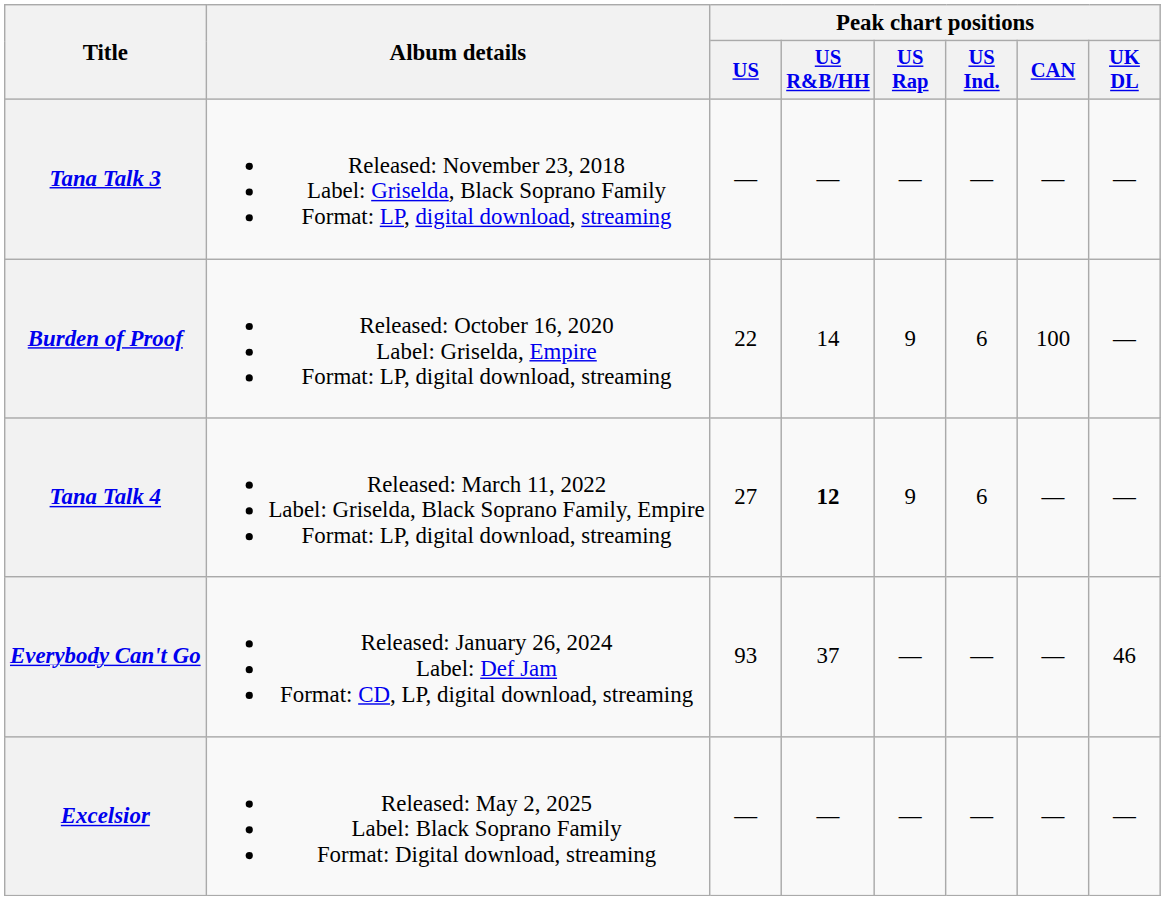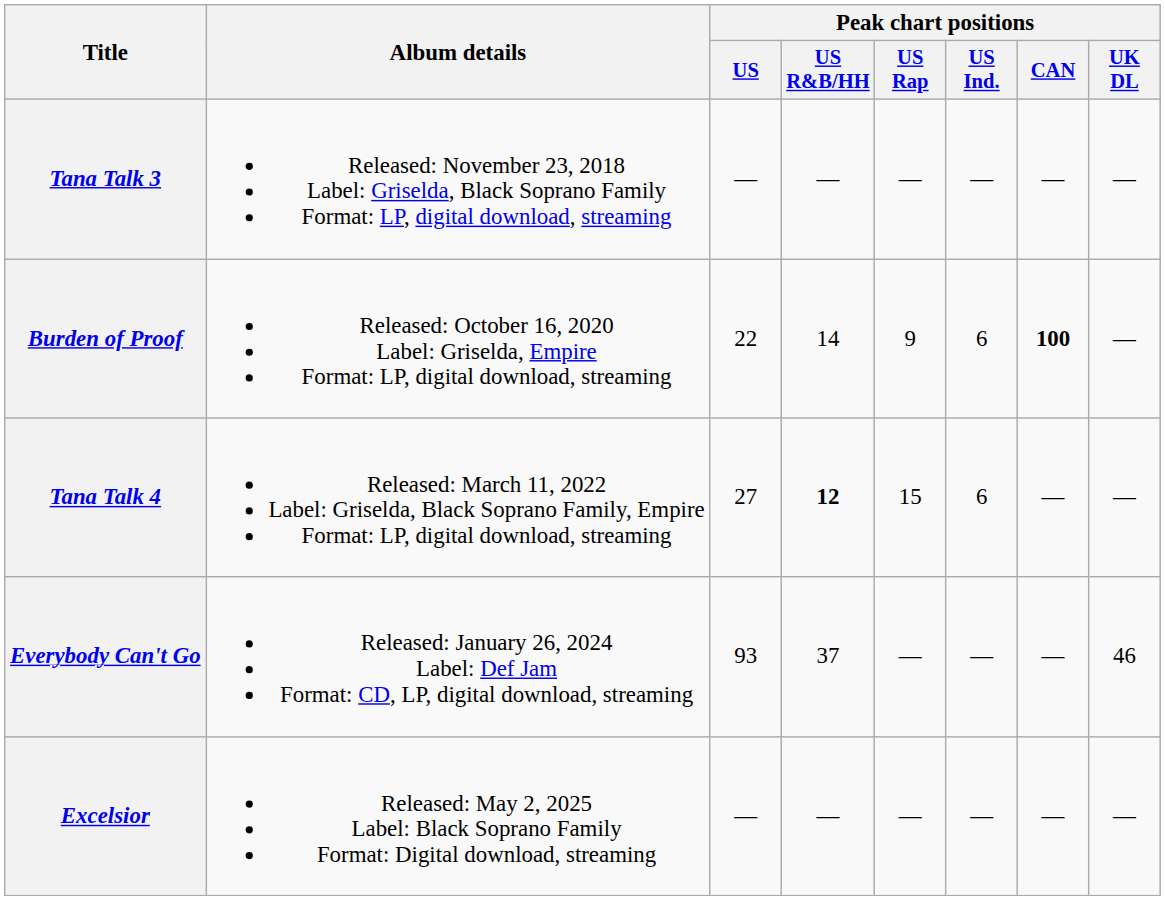Burden of Proof | Peak chart positions / CAN: normal -> bold
Tana Talk 4 | Peak chart positions / US Rap: 9 -> 15
